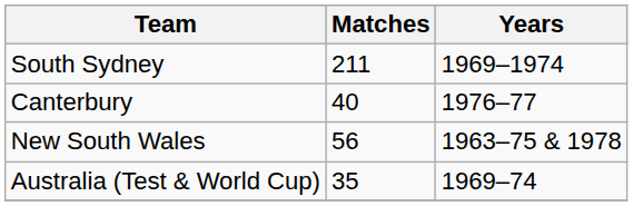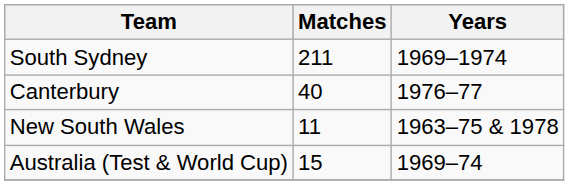New South Wales | Matches: 56 -> 11
Australia (Test & World Cup) | Matches: 35 -> 15
